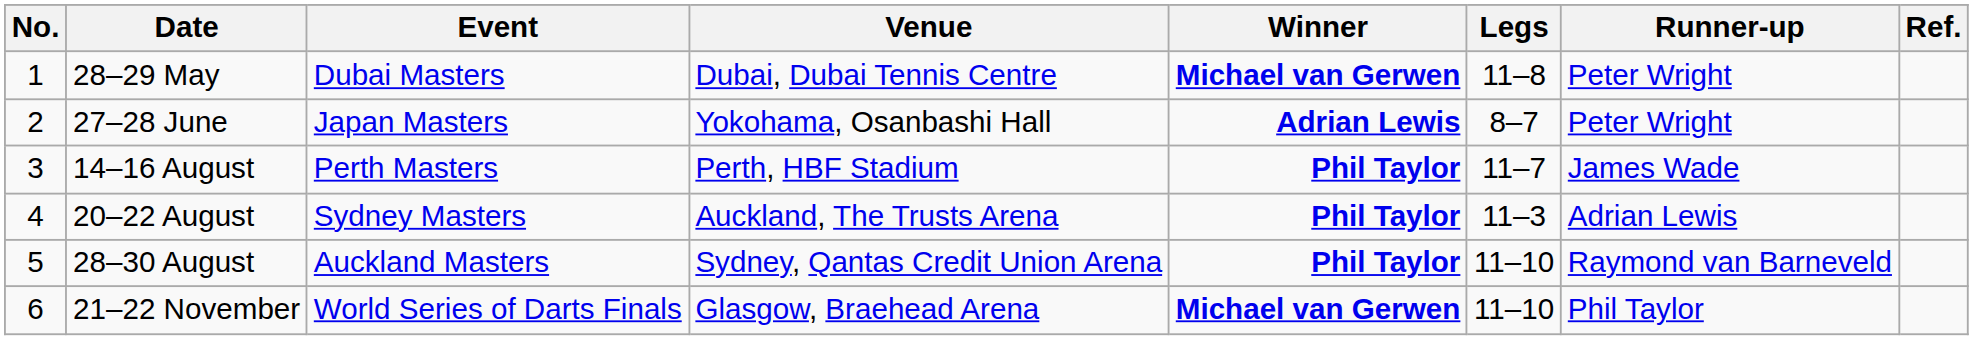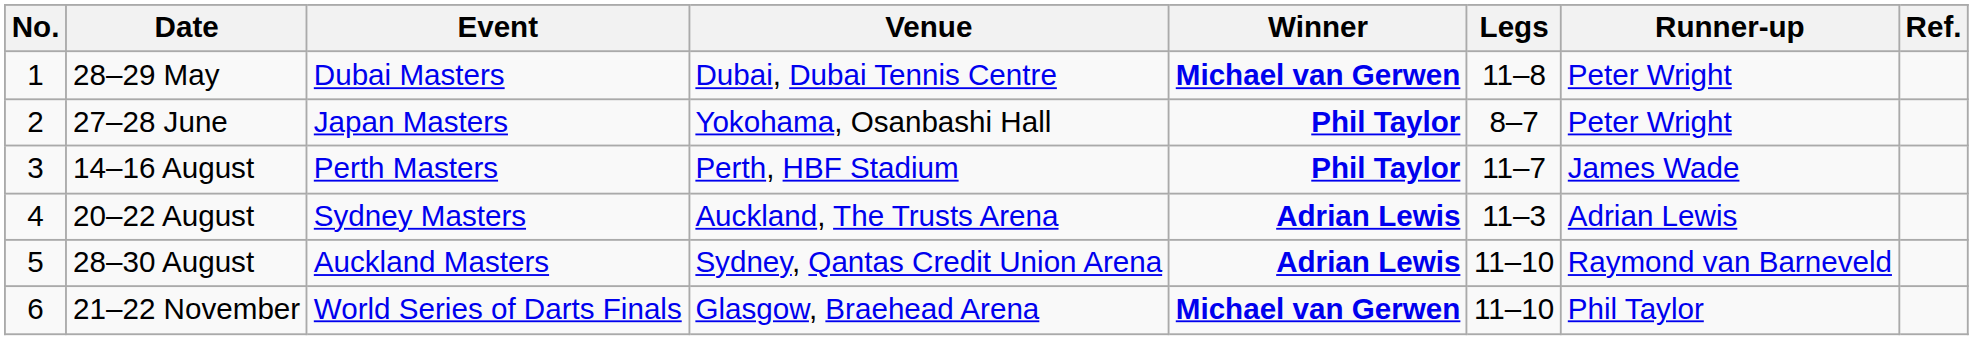27–28 June | Winner: Adrian Lewis -> Phil Taylor
20–22 August | Winner: Phil Taylor -> Adrian Lewis
28–30 August | Winner: Phil Taylor -> Adrian Lewis
